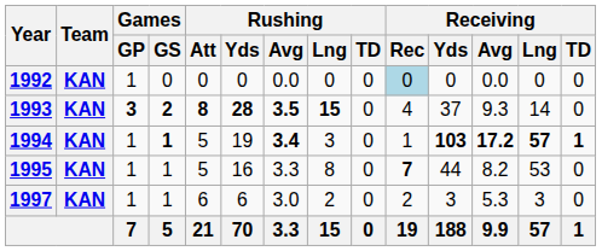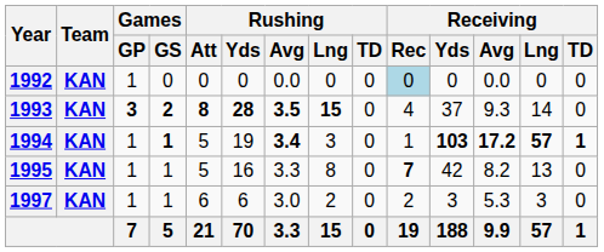1995 | Receiving / Yds: 44 -> 42
1995 | Receiving / Lng: 53 -> 13
